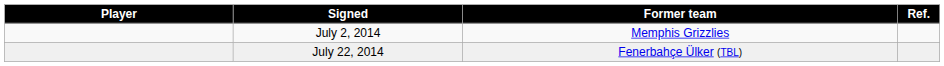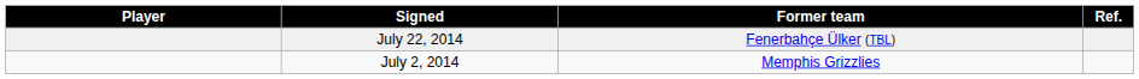rows swapped: July 2, 2014 <-> July 22, 2014
